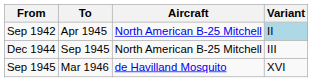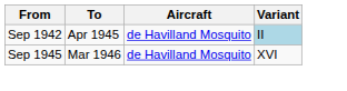Sep 1942 | Aircraft: North American B-25 Mitchell -> de Havilland Mosquito
- row: Dec 1944 | Sep 1945 | North American B-25 Mitchell | III
